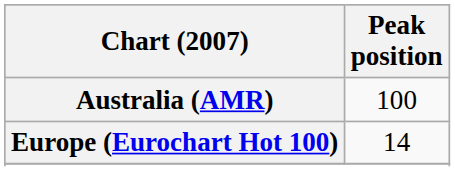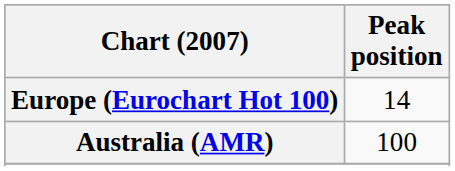rows swapped: Australia (AMR) <-> Europe (Eurochart Hot 100)
